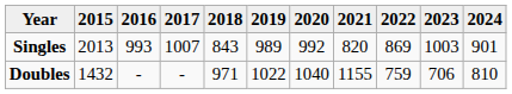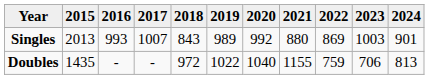Singles | 2021: 820 -> 880
Doubles | 2015: 1432 -> 1435
Doubles | 2018: 971 -> 972
Doubles | 2024: 810 -> 813
